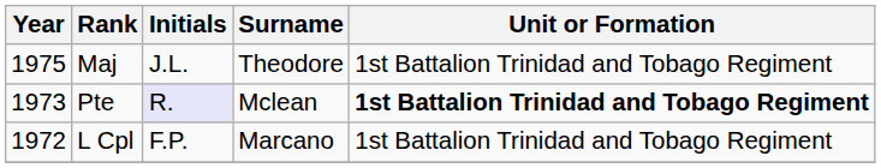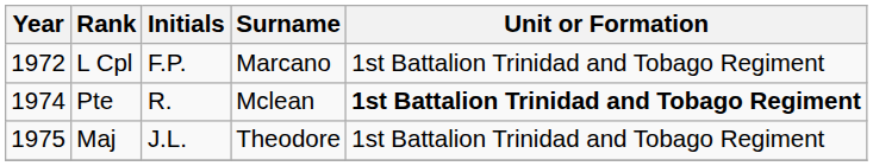rows swapped: L Cpl <-> Maj
Pte | Year: 1973 -> 1974
Pte | Initials: lavender background -> no background
